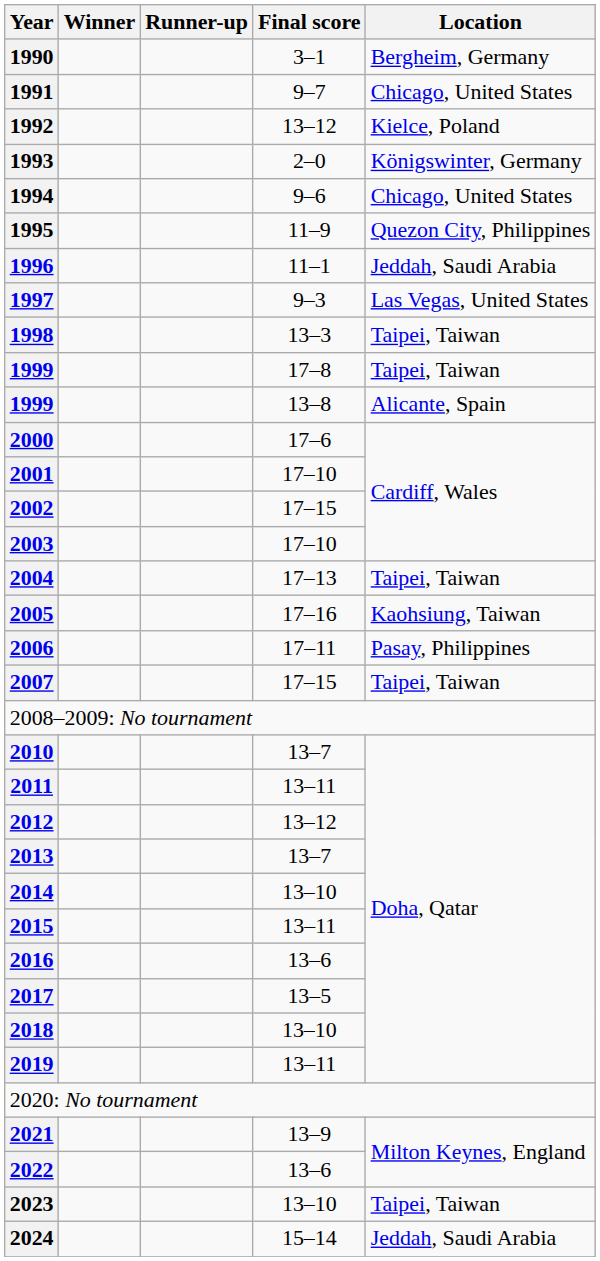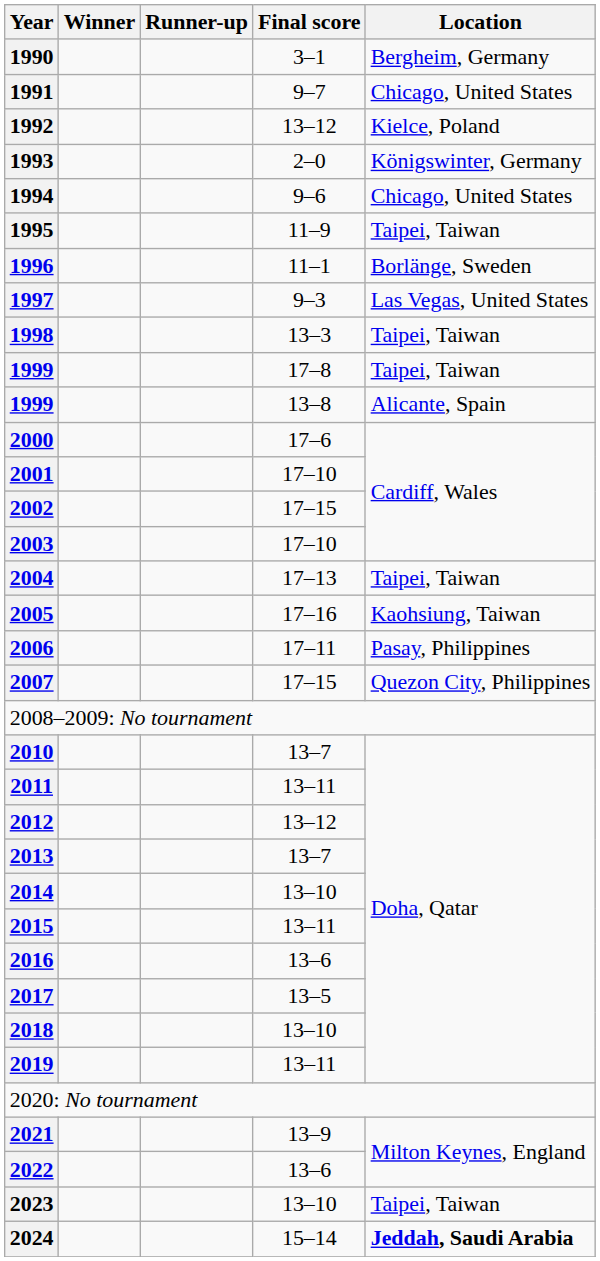1995 | Location: Quezon City, Philippines -> Taipei, Taiwan
1996 | Location: Jeddah, Saudi Arabia -> Borlänge, Sweden
2007 | Location: Taipei, Taiwan -> Quezon City, Philippines
2024 | Location: normal -> bold
